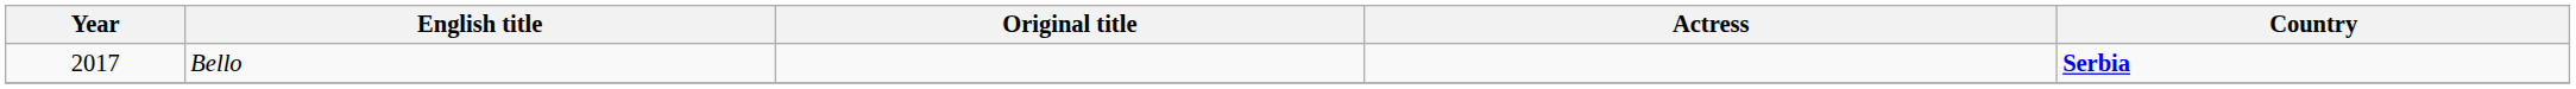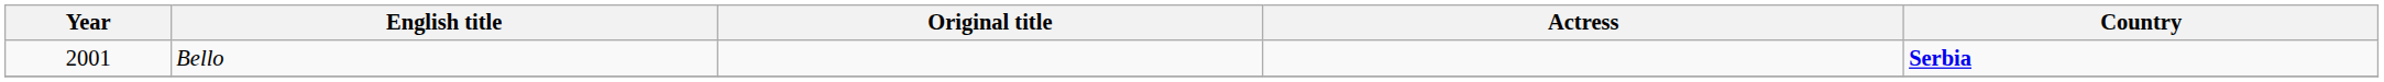Bello | Year: 2017 -> 2001
